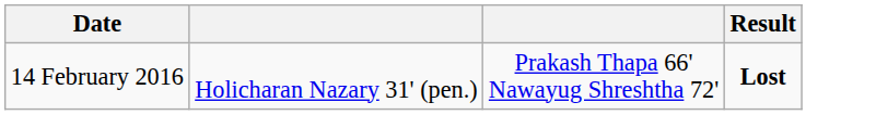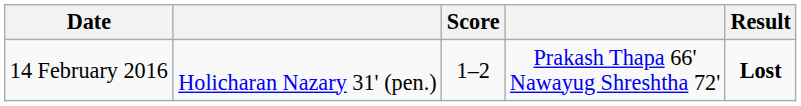+ column: Score | 1–2
